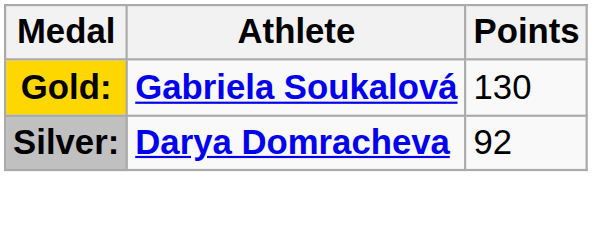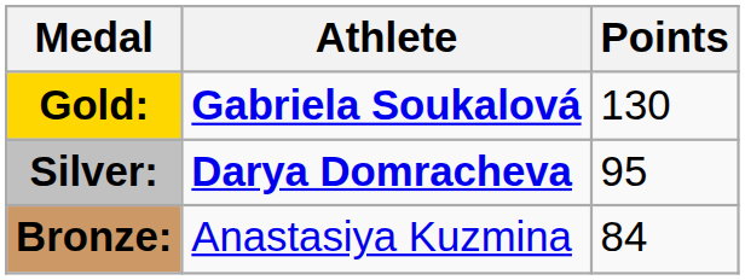Silver: | Points: 92 -> 95
+ row: Bronze: | Anastasiya Kuzmina | 84
